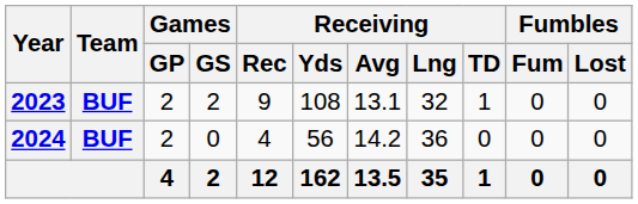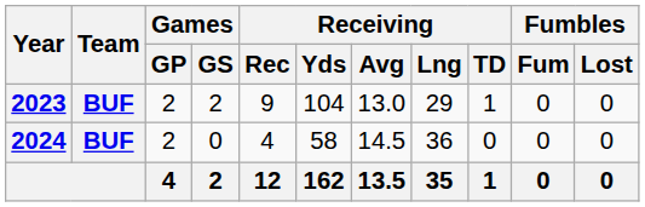2023 | Receiving / Yds: 108 -> 104
2023 | Receiving / Avg: 13.1 -> 13.0
2023 | Receiving / Lng: 32 -> 29
2024 | Receiving / Yds: 56 -> 58
2024 | Receiving / Avg: 14.2 -> 14.5
